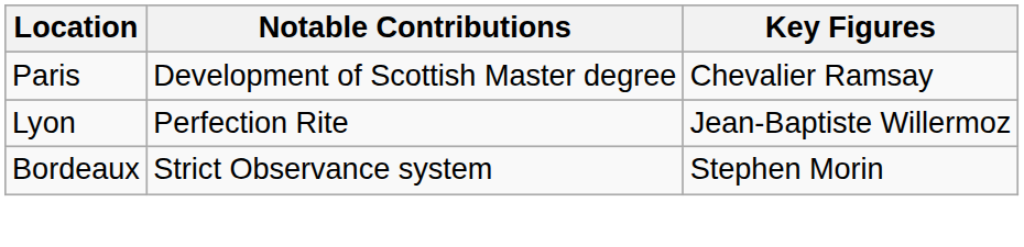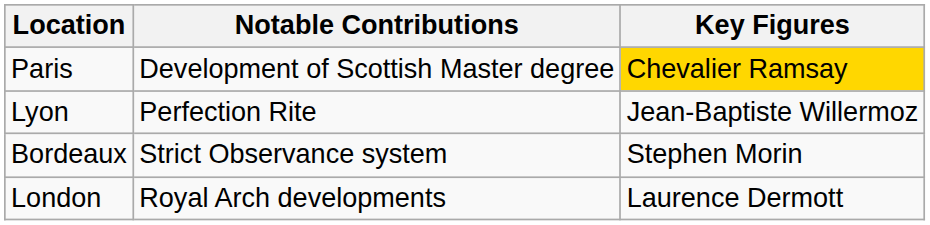Paris | Key Figures: no background -> gold background
+ row: London | Royal Arch developments | Laurence Dermott
